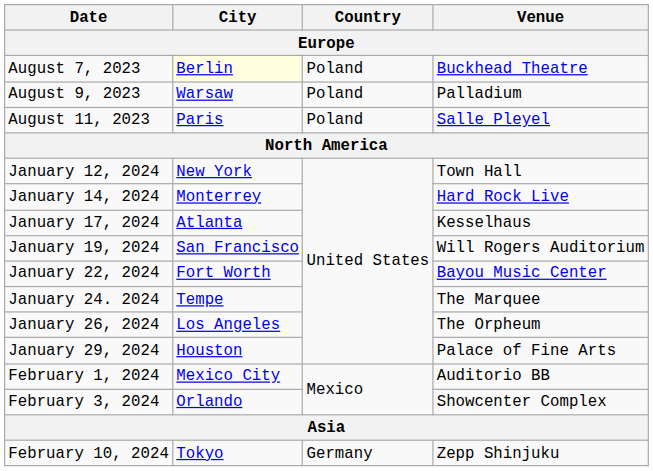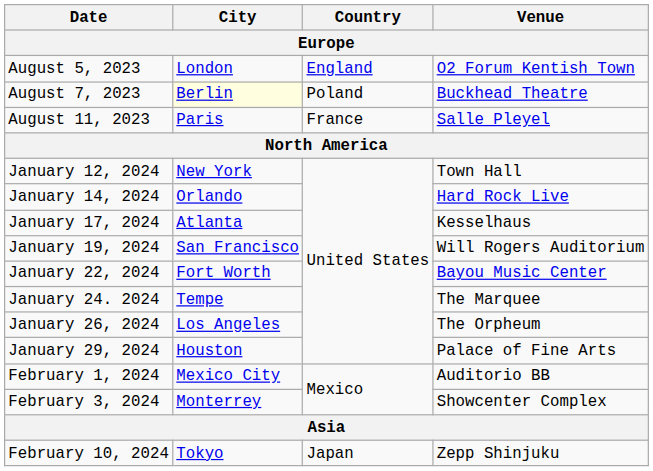+ row: August 5, 2023 | London | England | O2 Forum Kentish Town
- row: August 9, 2023 | Warsaw | Poland | Palladium
August 11, 2023 | Country: Poland -> France
January 14, 2024 | City: Monterrey -> Orlando
February 3, 2024 | City: Orlando -> Monterrey
February 10, 2024 | Country: Germany -> Japan
